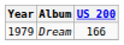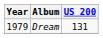Dream | US 200: 166 -> 131
